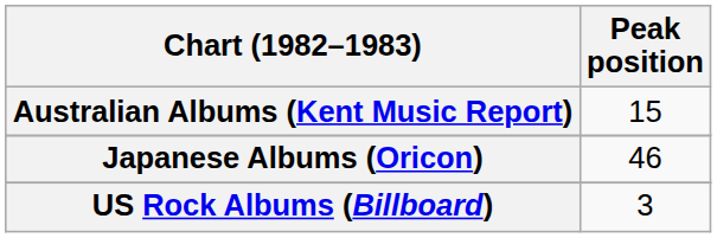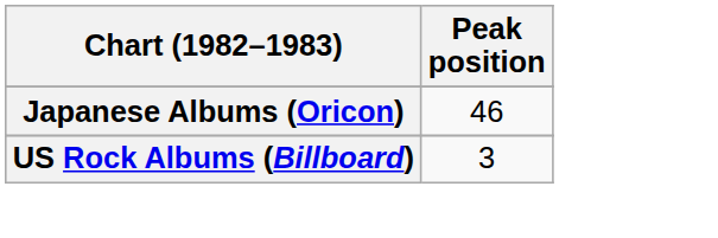- row: Australian Albums (Kent Music Report) | 15
